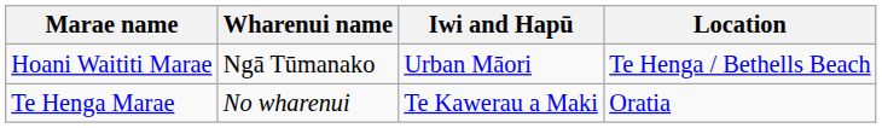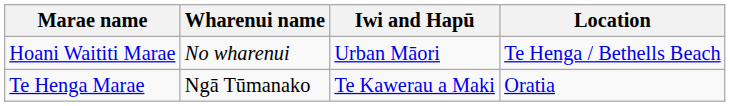Hoani Waititi Marae | Wharenui name: Ngā Tūmanako -> No wharenui
Te Henga Marae | Wharenui name: No wharenui -> Ngā Tūmanako
